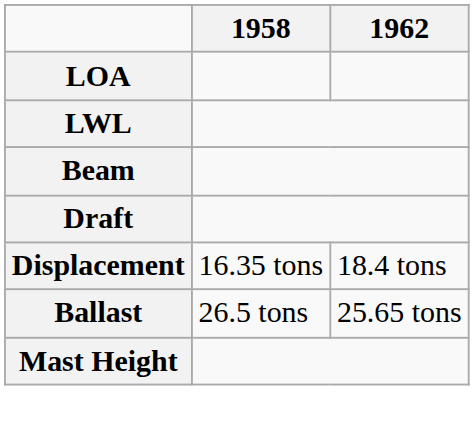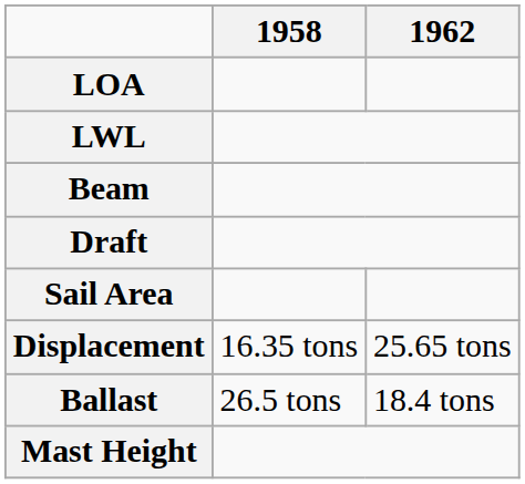+ row: Sail Area
Displacement | 1962: 18.4 tons -> 25.65 tons
Ballast | 1962: 25.65 tons -> 18.4 tons
